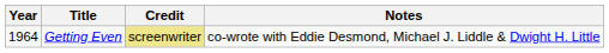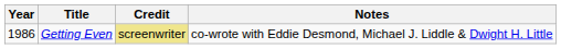Getting Even | Year: 1964 -> 1986
